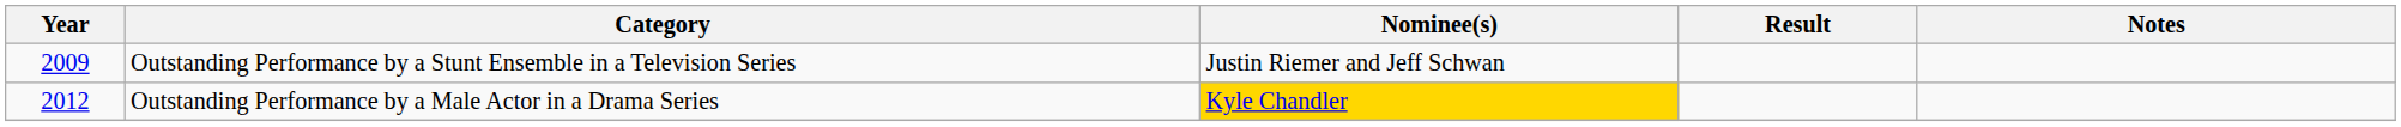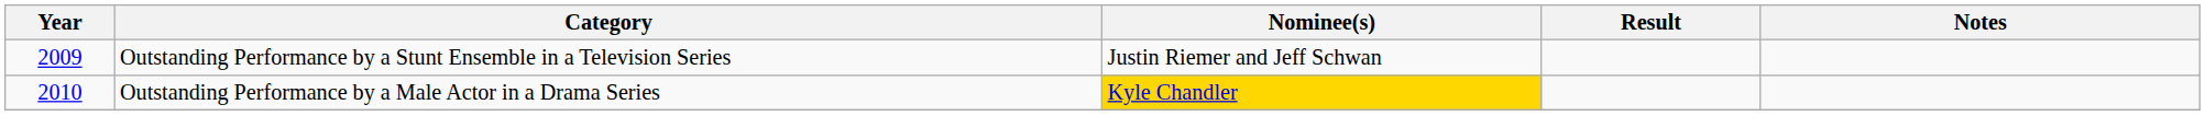Outstanding Performance by a Male Actor in a Drama Series | Year: 2012 -> 2010
